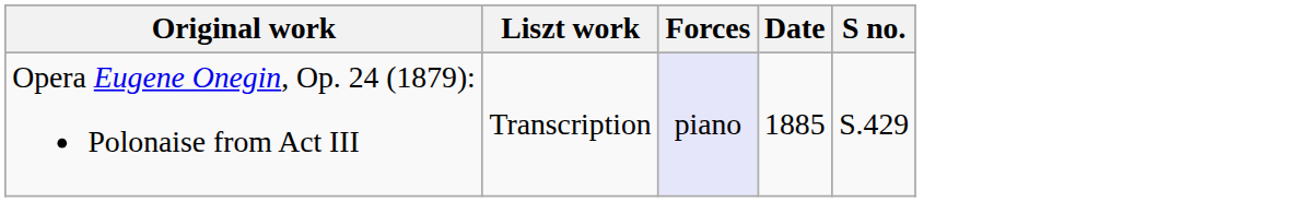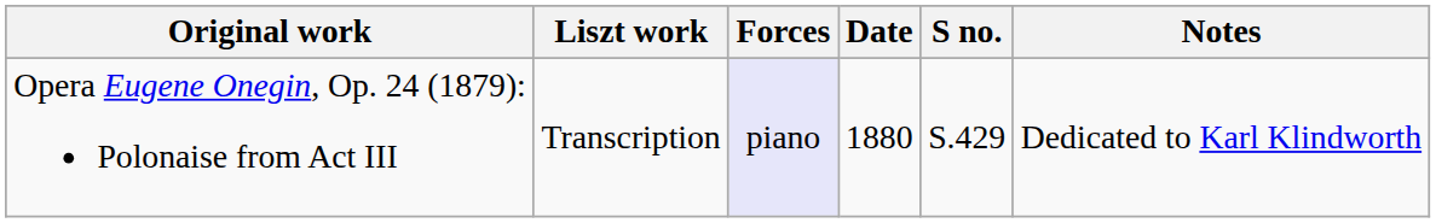+ column: Notes | Dedicated to Karl Klindworth
Opera Eugene Onegin, Op. 24 (1879): Polonaise from Act III | Date: 1885 -> 1880
